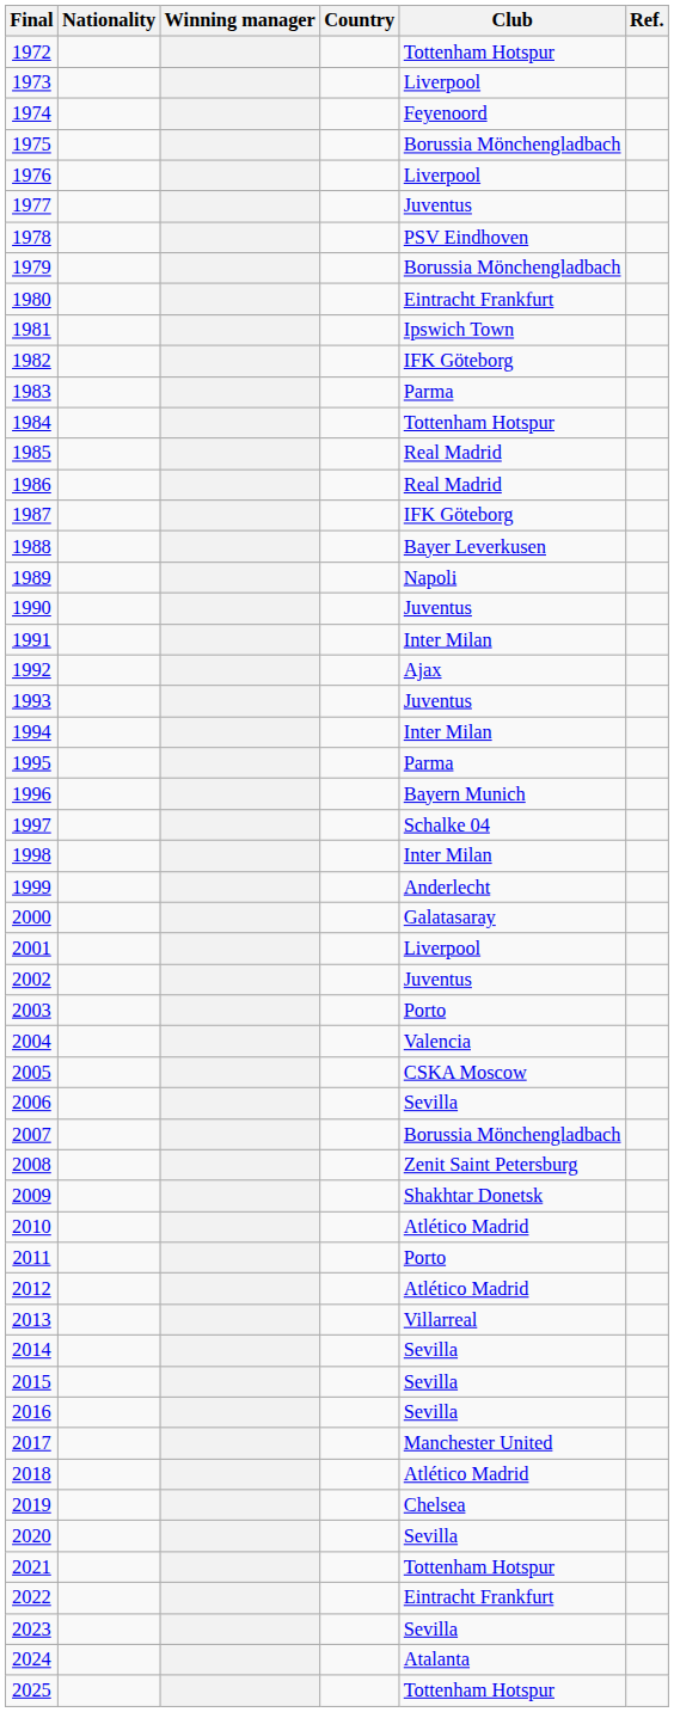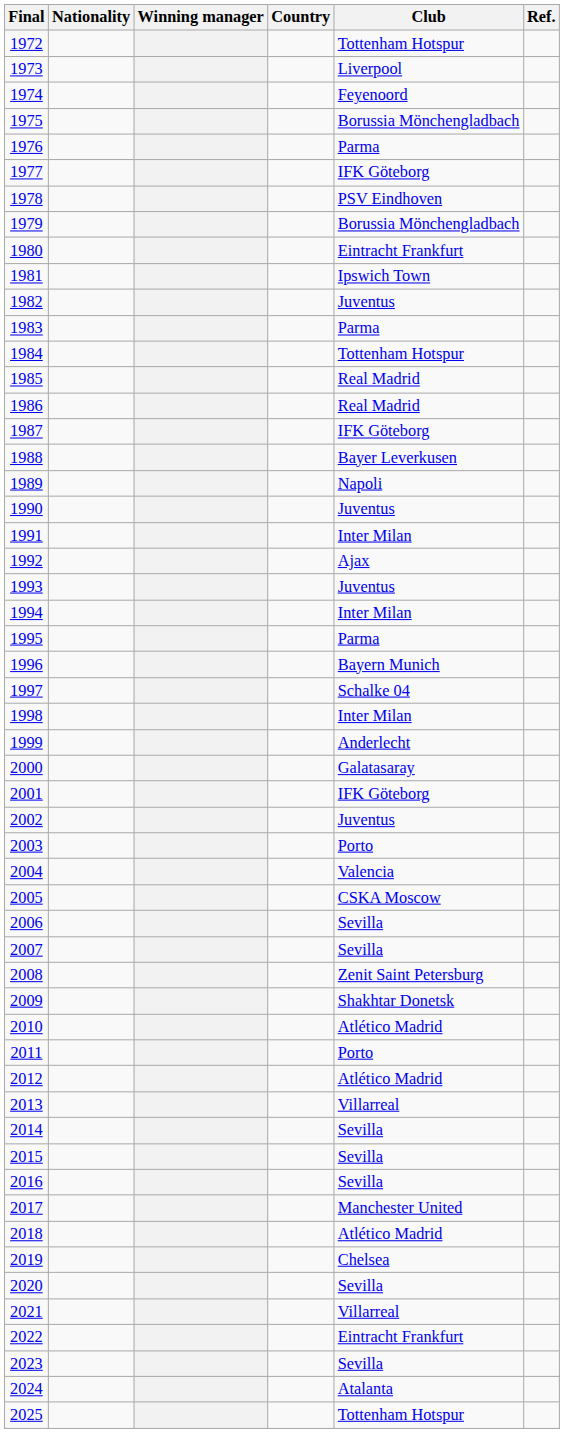1976 | Club: Liverpool -> Parma
1977 | Club: Juventus -> IFK Göteborg
1982 | Club: IFK Göteborg -> Juventus
2001 | Club: Liverpool -> IFK Göteborg
2007 | Club: Borussia Mönchengladbach -> Sevilla
2021 | Club: Tottenham Hotspur -> Villarreal
